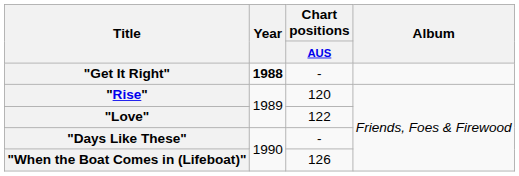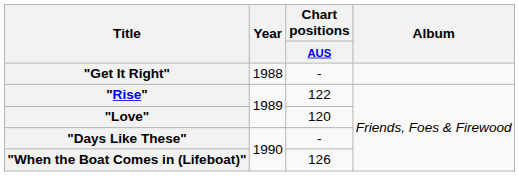"Get It Right" | Year: bold -> normal
"Rise" | Chart positions / AUS: 120 -> 122
"Love" | Chart positions / AUS: 122 -> 120
